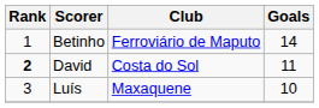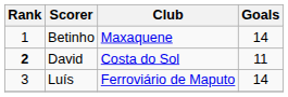Betinho | Club: Ferroviário de Maputo -> Maxaquene
Luís | Club: Maxaquene -> Ferroviário de Maputo
Luís | Goals: 10 -> 14
